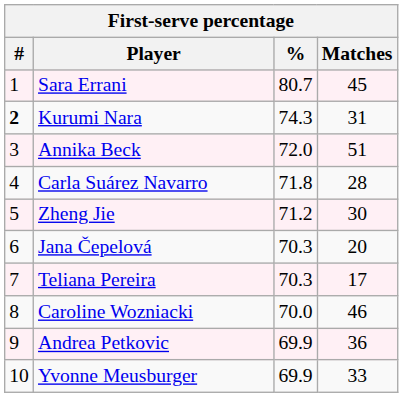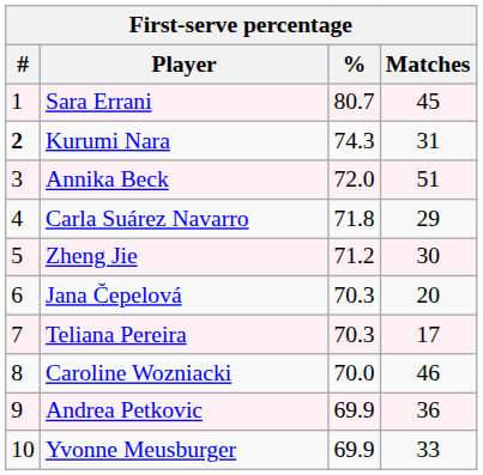Carla Suárez Navarro | Matches: 28 -> 29
